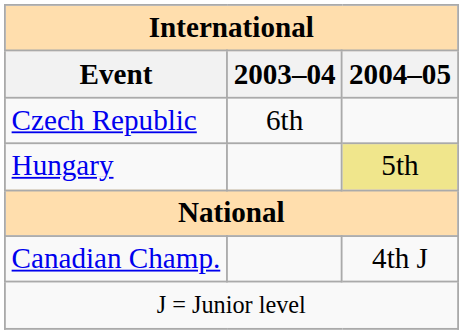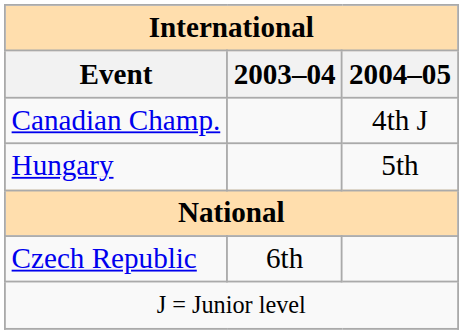rows swapped: Czech Republic <-> Canadian Champ.
Hungary | 2004–05: khaki background -> no background
